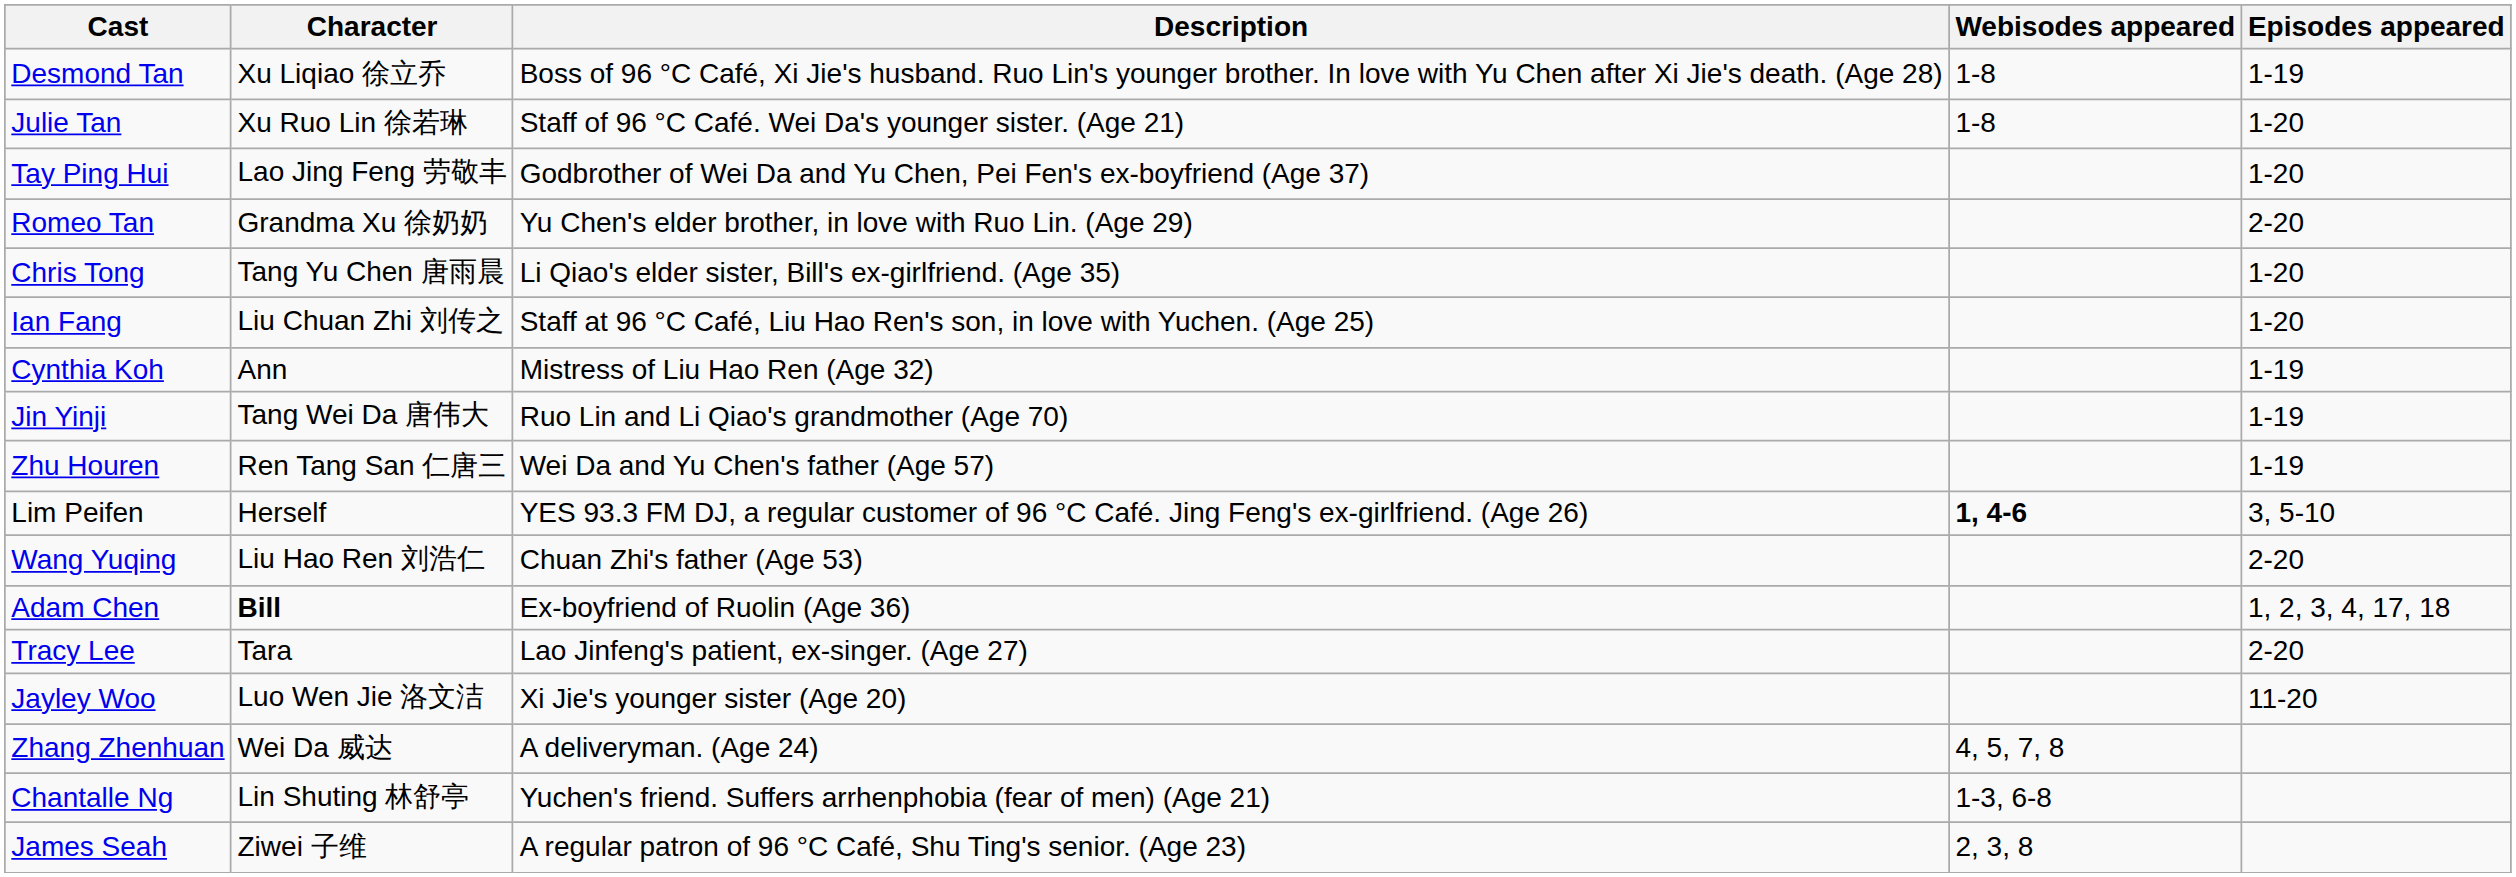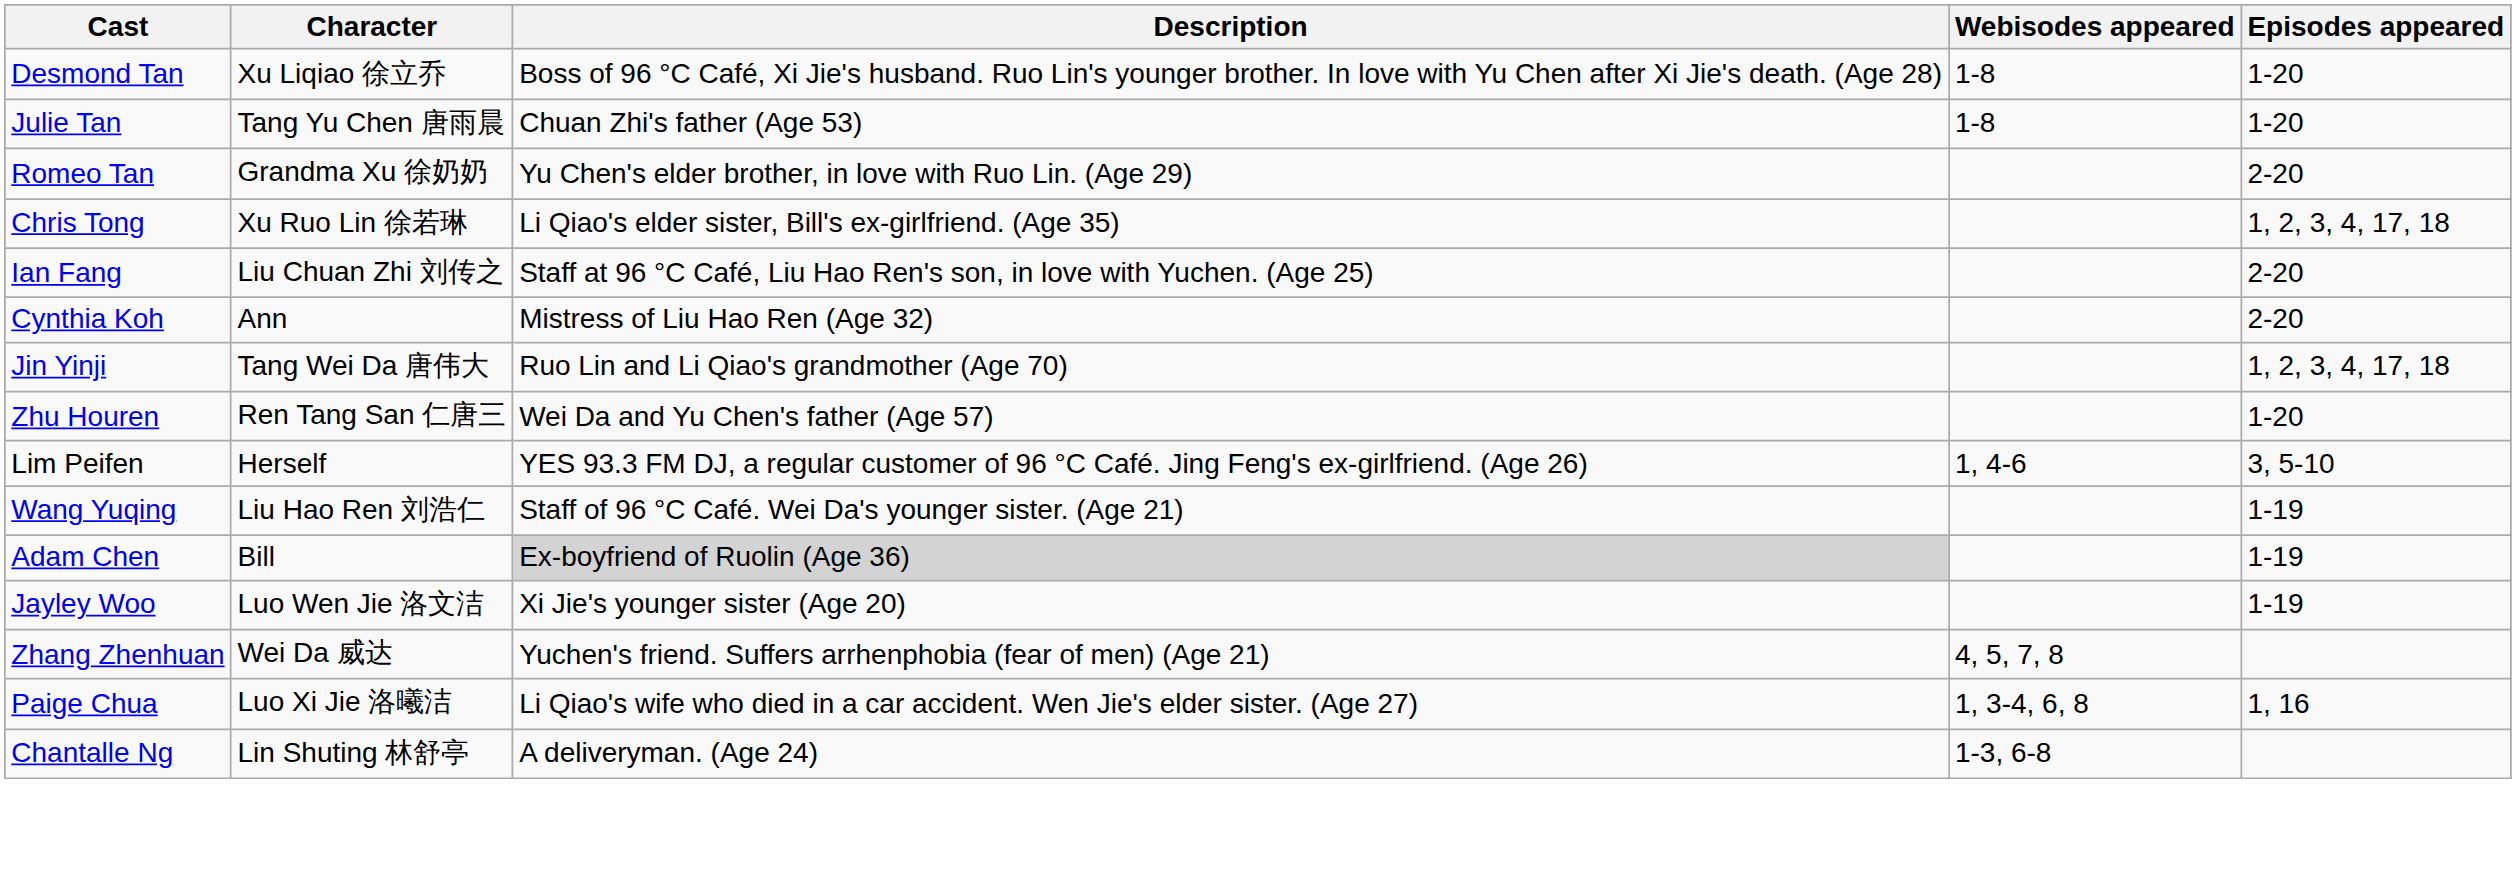Desmond Tan | Episodes appeared: 1-19 -> 1-20
Julie Tan | Character: Xu Ruo Lin 徐若琳 -> Tang Yu Chen 唐雨晨
Julie Tan | Description: Staff of 96 °C Café. Wei Da's younger sister. (Age 21) -> Chuan Zhi's father (Age 53)
- row: Tay Ping Hui | Lao Jing Feng 劳敬丰 | Godbrother of Wei Da and Yu Chen, Pei Fen's ex-boyfriend (Age 37) | 1-20
Chris Tong | Character: Tang Yu Chen 唐雨晨 -> Xu Ruo Lin 徐若琳
Chris Tong | Episodes appeared: 1-20 -> 1, 2, 3, 4, 17, 18
Ian Fang | Episodes appeared: 1-20 -> 2-20
Cynthia Koh | Episodes appeared: 1-19 -> 2-20
Jin Yinji | Episodes appeared: 1-19 -> 1, 2, 3, 4, 17, 18
Zhu Houren | Episodes appeared: 1-19 -> 1-20
Lim Peifen | Webisodes appeared: bold -> normal
Wang Yuqing | Description: Chuan Zhi's father (Age 53) -> Staff of 96 °C Café. Wei Da's younger sister. (Age 21)
Wang Yuqing | Episodes appeared: 2-20 -> 1-19
Adam Chen | Character: bold -> normal
Adam Chen | Description: no background -> lightgrey background
Adam Chen | Episodes appeared: 1, 2, 3, 4, 17, 18 -> 1-19
- row: Tracy Lee | Tara | Lao Jinfeng's patient, ex-singer. (Age 27) | 2-20
Jayley Woo | Episodes appeared: 11-20 -> 1-19
Zhang Zhenhuan | Description: A deliveryman. (Age 24) -> Yuchen's friend. Suffers arrhenphobia (fear of men) (Age 21)
+ row: Paige Chua | Luo Xi Jie 洛曦洁 | Li Qiao's wife who died in a car accident. Wen Jie's elder sister. (Age 27) | 1, 3-4, 6, 8 | 1, 16
Chantalle Ng | Description: Yuchen's friend. Suffers arrhenphobia (fear of men) (Age 21) -> A deliveryman. (Age 24)
- row: James Seah | Ziwei 子维 | A regular patron of 96 °C Café, Shu Ting's senior. (Age 23) | 2, 3, 8
